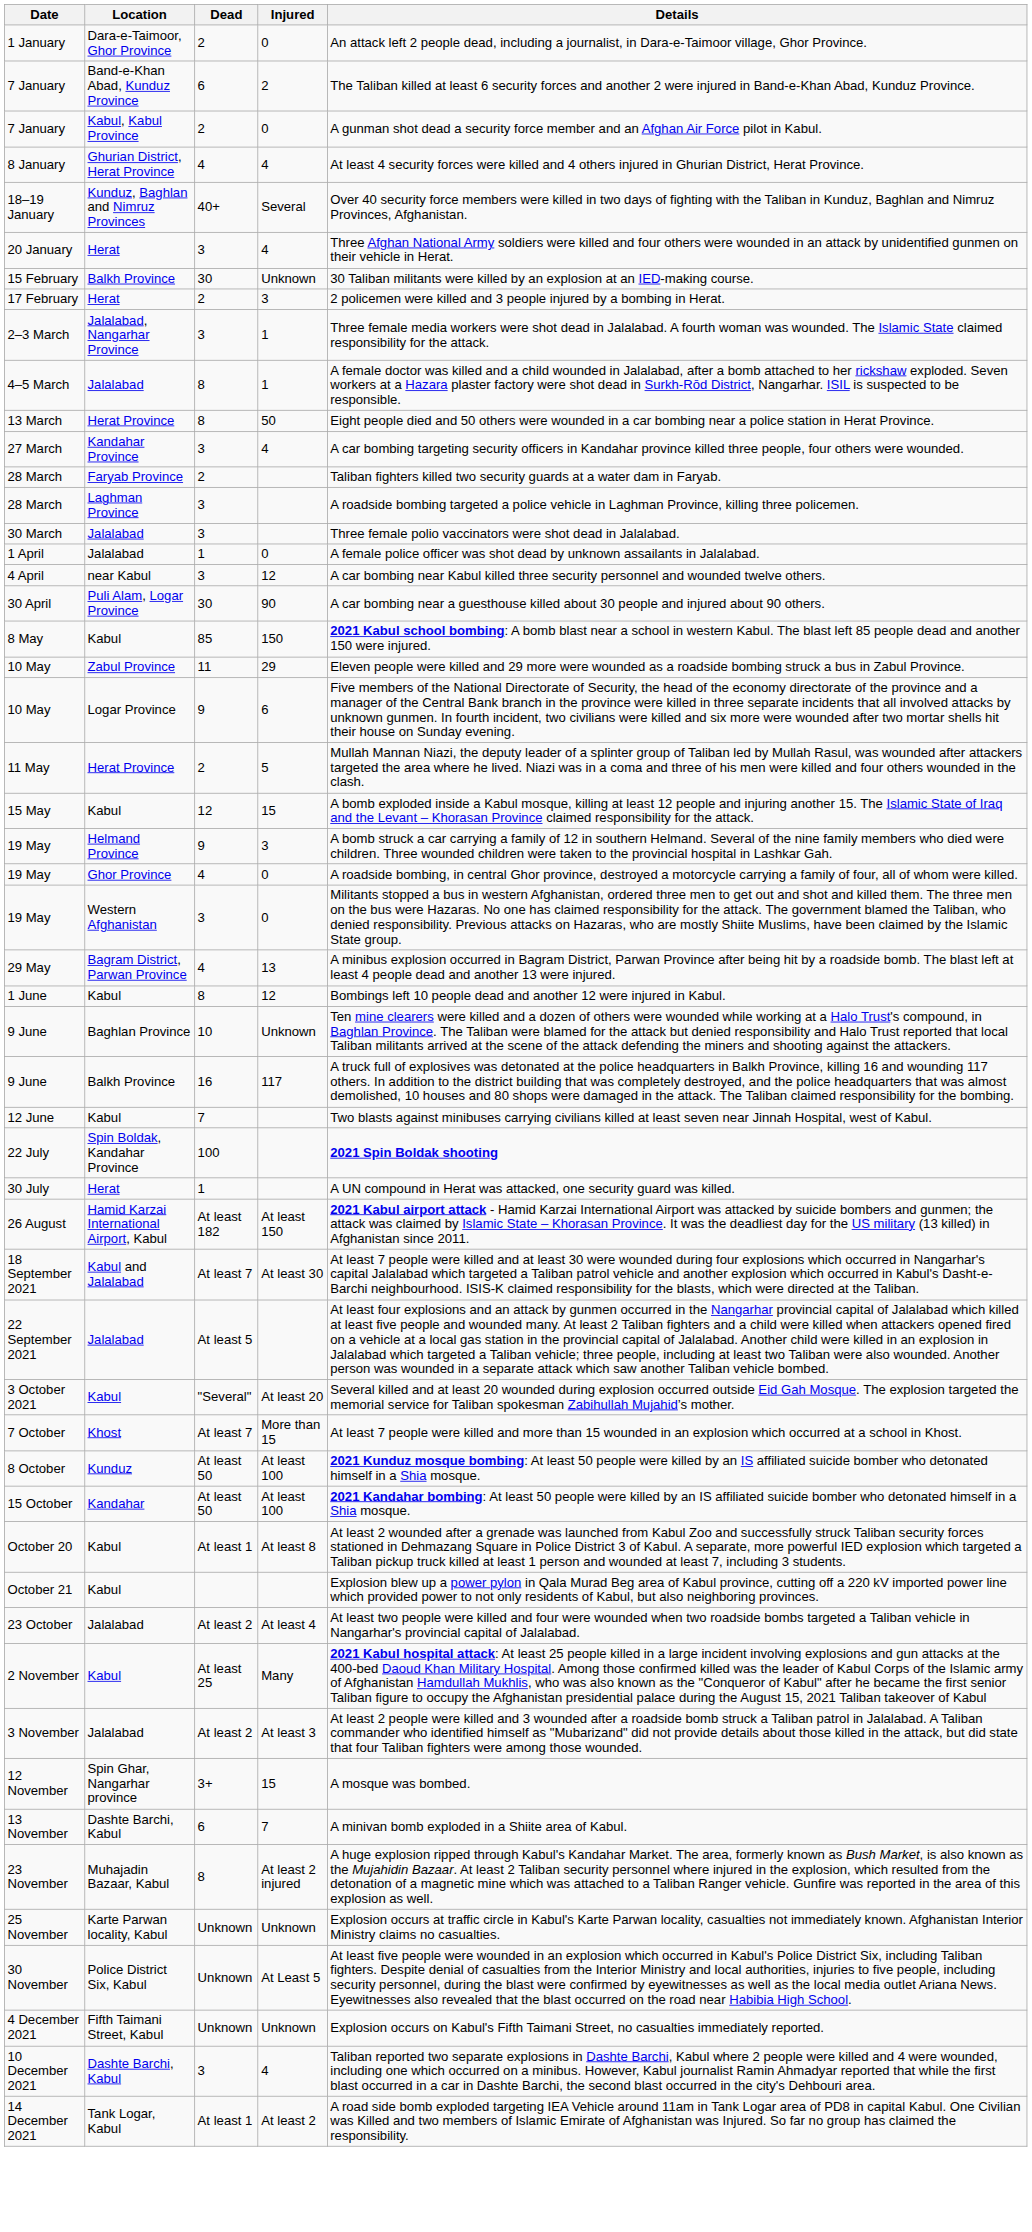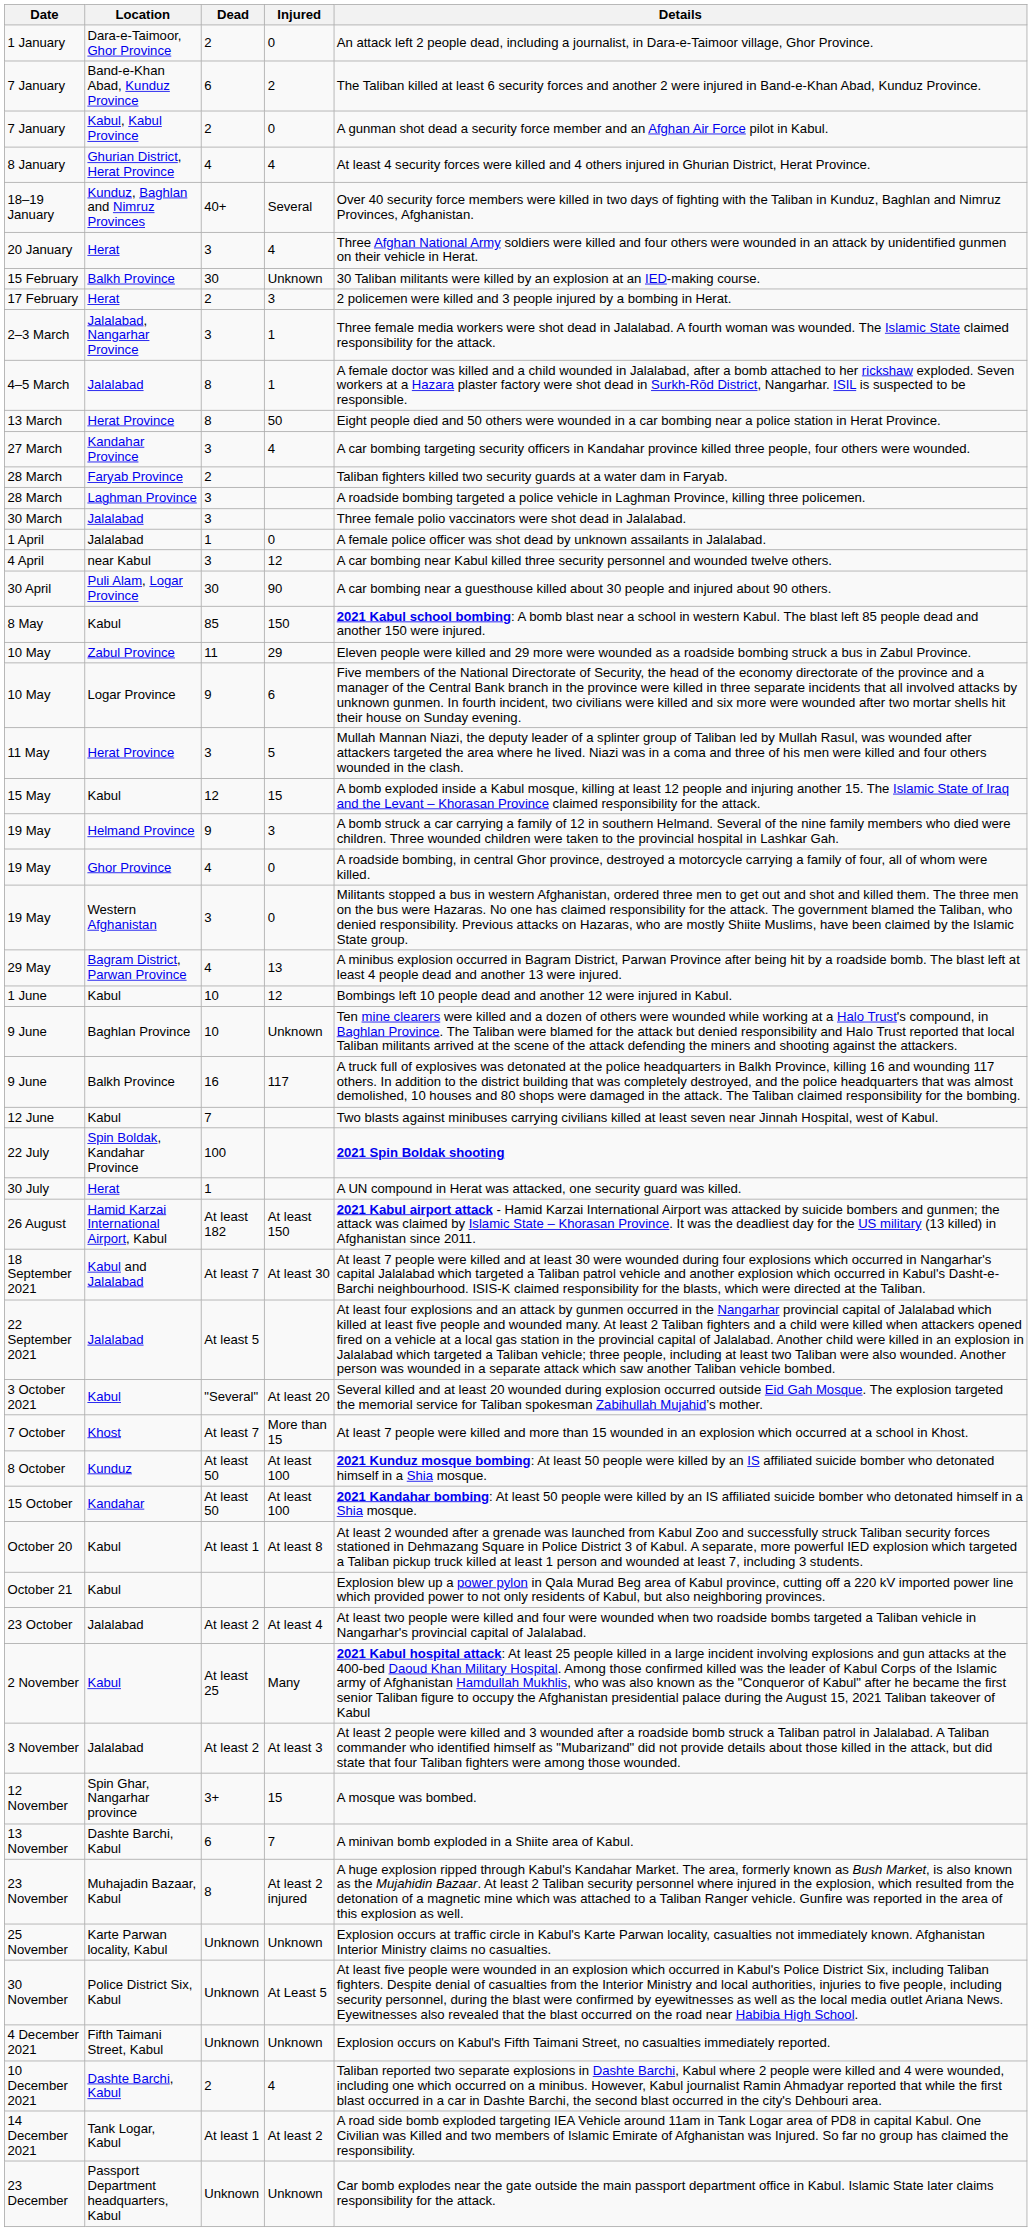11 May | Dead: 2 -> 3
1 June | Dead: 8 -> 10
10 December 2021 | Dead: 3 -> 2
+ row: 23 December | Passport Department headquarters, Kabul | Unknown | Unknown | Car bomb explodes near the gate outside the main passport department office in Kabul. Islamic State later claims responsibility for the attack.
